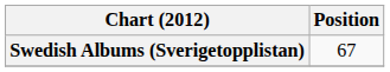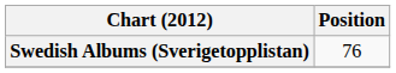Swedish Albums (Sverigetopplistan) | Position: 67 -> 76
